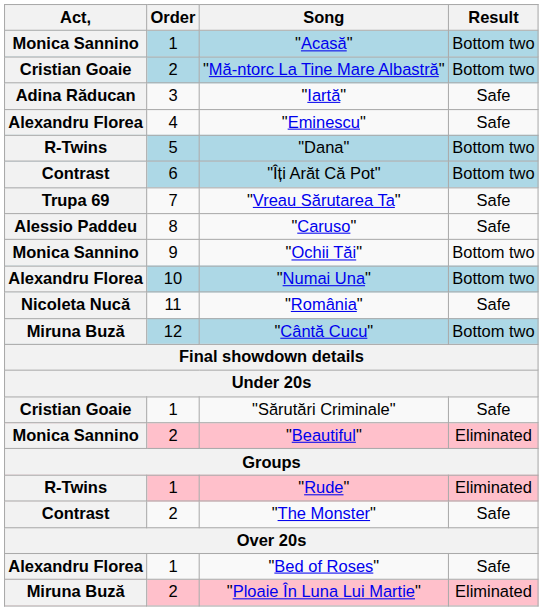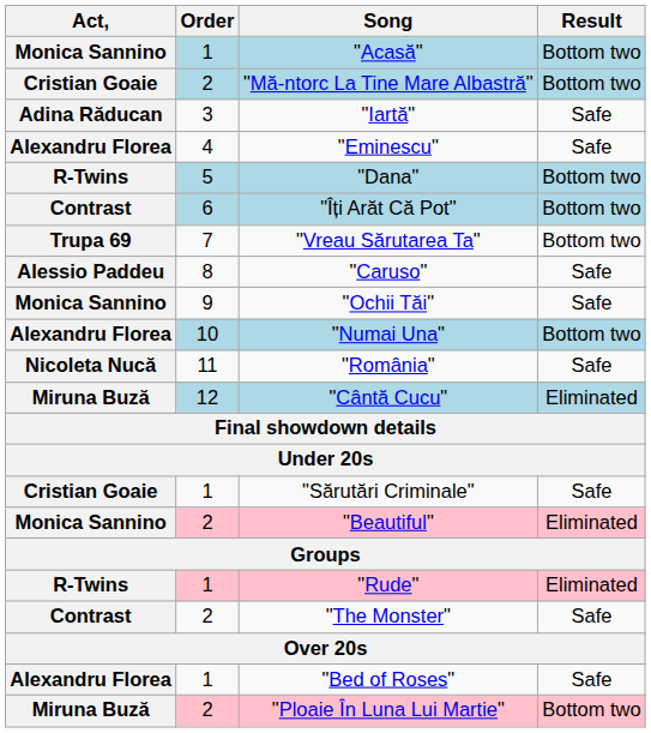"Vreau Sărutarea Ta" | Result: Safe -> Bottom two
"Ochii Tăi" | Result: Bottom two -> Safe
"Cântă Cucu" | Result: Bottom two -> Eliminated
"Ploaie În Luna Lui Martie" | Result: Eliminated -> Bottom two
